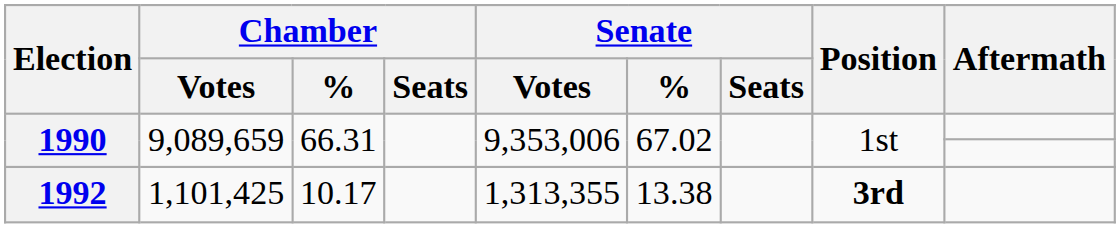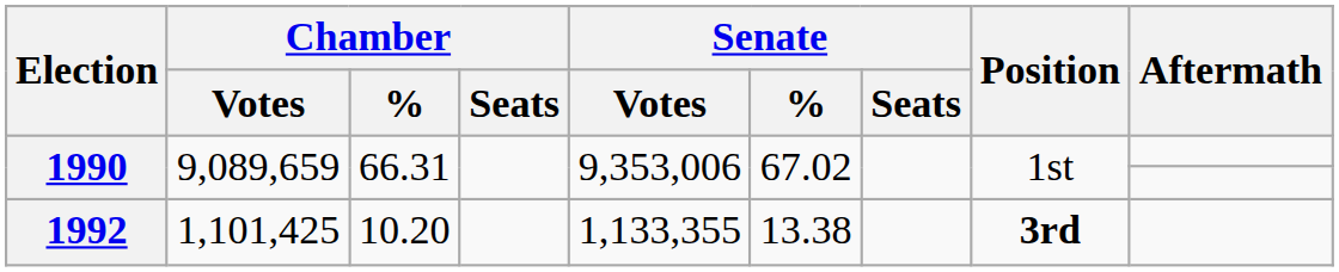1992 | Chamber / %: 10.17 -> 10.20
1992 | Senate / Votes: 1,313,355 -> 1,133,355
